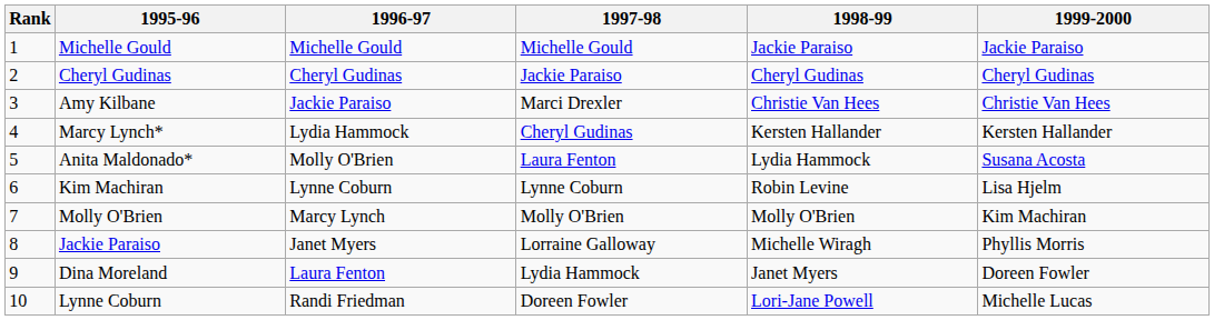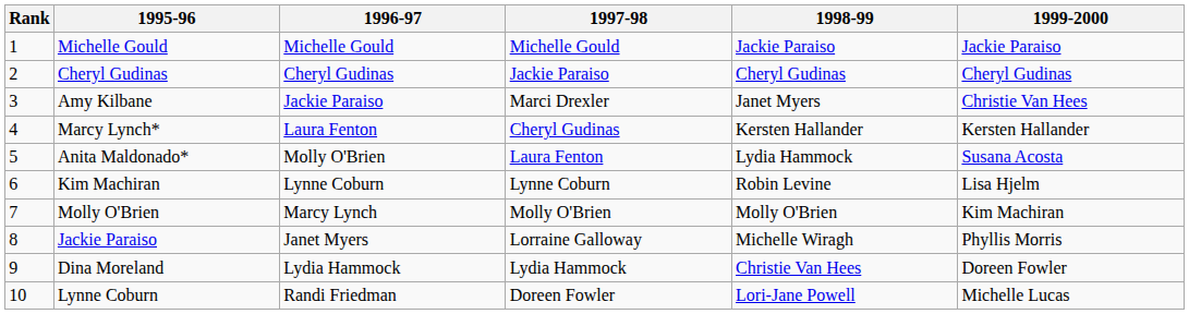Amy Kilbane | 1998-99: Christie Van Hees -> Janet Myers
Marcy Lynch* | 1996-97: Lydia Hammock -> Laura Fenton
Dina Moreland | 1996-97: Laura Fenton -> Lydia Hammock
Dina Moreland | 1998-99: Janet Myers -> Christie Van Hees
